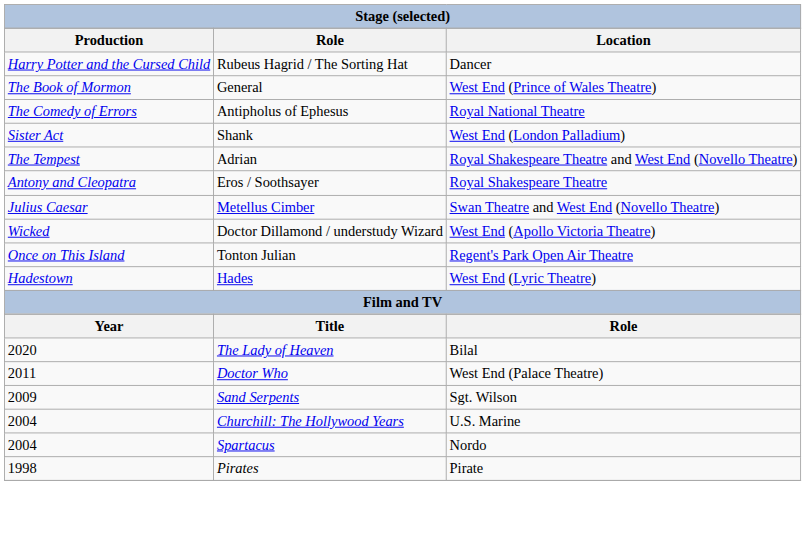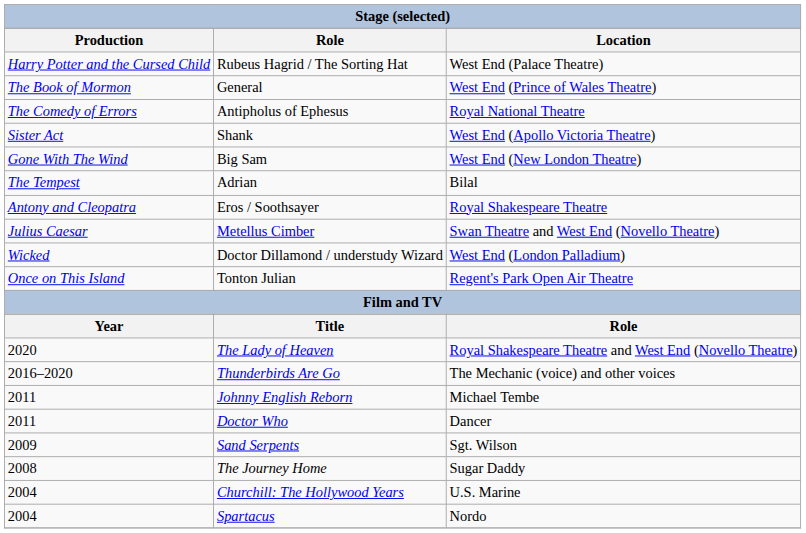Rubeus Hagrid / The Sorting Hat | Location: Dancer -> West End (Palace Theatre)
Shank | Location: West End (London Palladium) -> West End (Apollo Victoria Theatre)
+ row: Gone With The Wind | Big Sam | West End (New London Theatre)
Adrian | Location: Royal Shakespeare Theatre and West End (Novello Theatre) -> Bilal
Doctor Dillamond / understudy Wizard | Location: West End (Apollo Victoria Theatre) -> West End (London Palladium)
- row: Hadestown | Hades | West End (Lyric Theatre)
The Lady of Heaven | Location: Bilal -> Royal Shakespeare Theatre and West End (Novello Theatre)
+ row: 2016–2020 | Thunderbirds Are Go | The Mechanic (voice) and other voices
+ row: 2011 | Johnny English Reborn | Michael Tembe
Doctor Who | Location: West End (Palace Theatre) -> Dancer
+ row: 2008 | The Journey Home | Sugar Daddy
- row: 1998 | Pirates | Pirate
